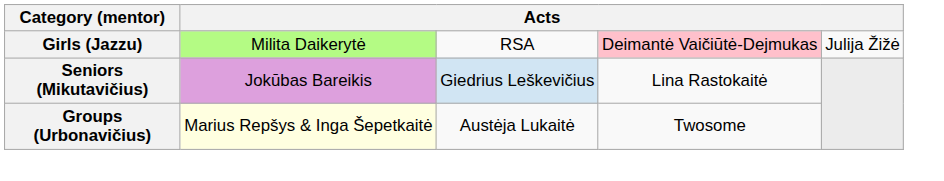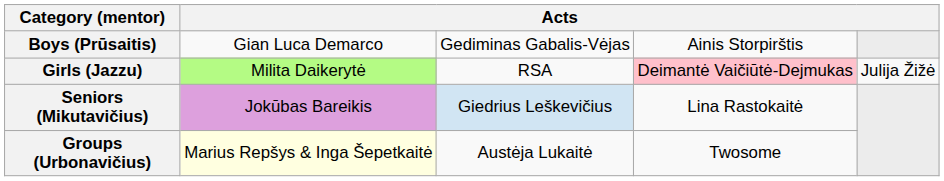+ row: Boys (Prūsaitis) | Gian Luca Demarco | Gediminas Gabalis-Vėjas | Ainis Storpirštis
